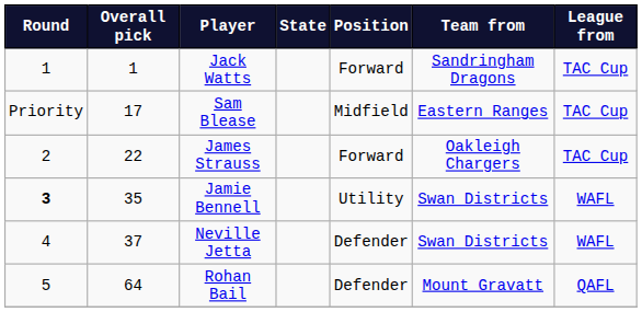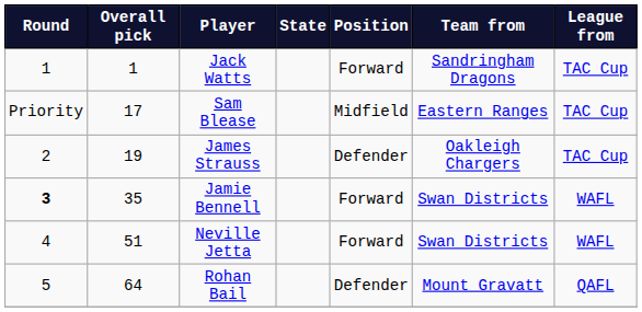James Strauss | Overall pick: 22 -> 19
James Strauss | Position: Forward -> Defender
Jamie Bennell | Position: Utility -> Forward
Neville Jetta | Overall pick: 37 -> 51
Neville Jetta | Position: Defender -> Forward
